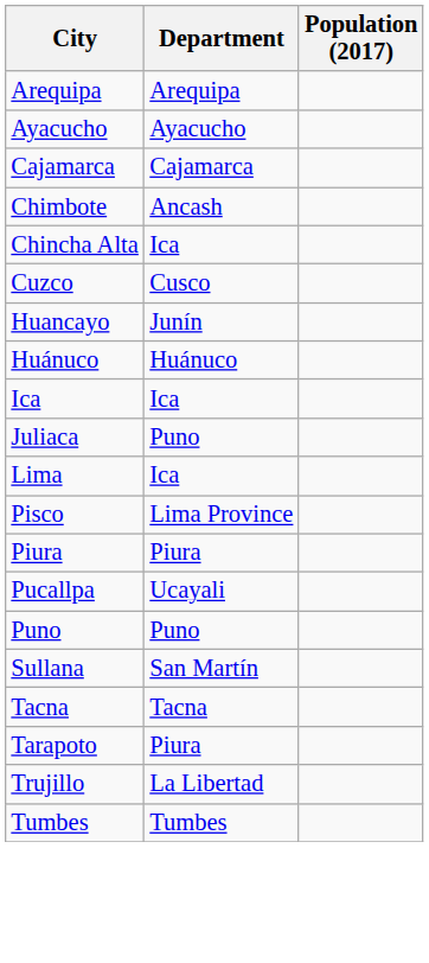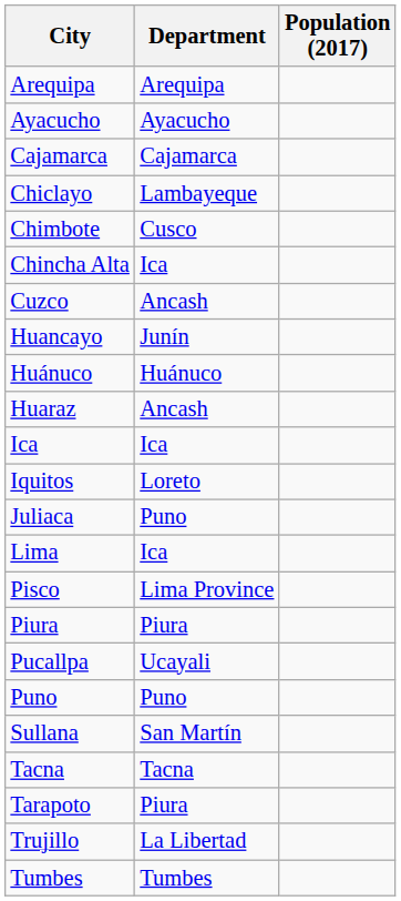+ row: Chiclayo | Lambayeque
Chimbote | Department: Ancash -> Cusco
Cuzco | Department: Cusco -> Ancash
+ row: Huaraz | Ancash
+ row: Iquitos | Loreto
